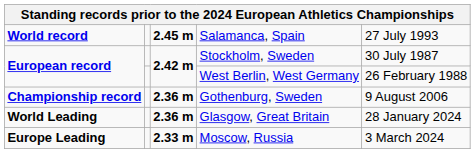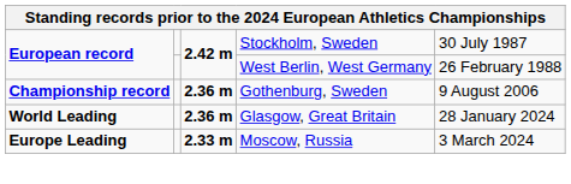- row: World record | 2.45 m | Salamanca, Spain | 27 July 1993
